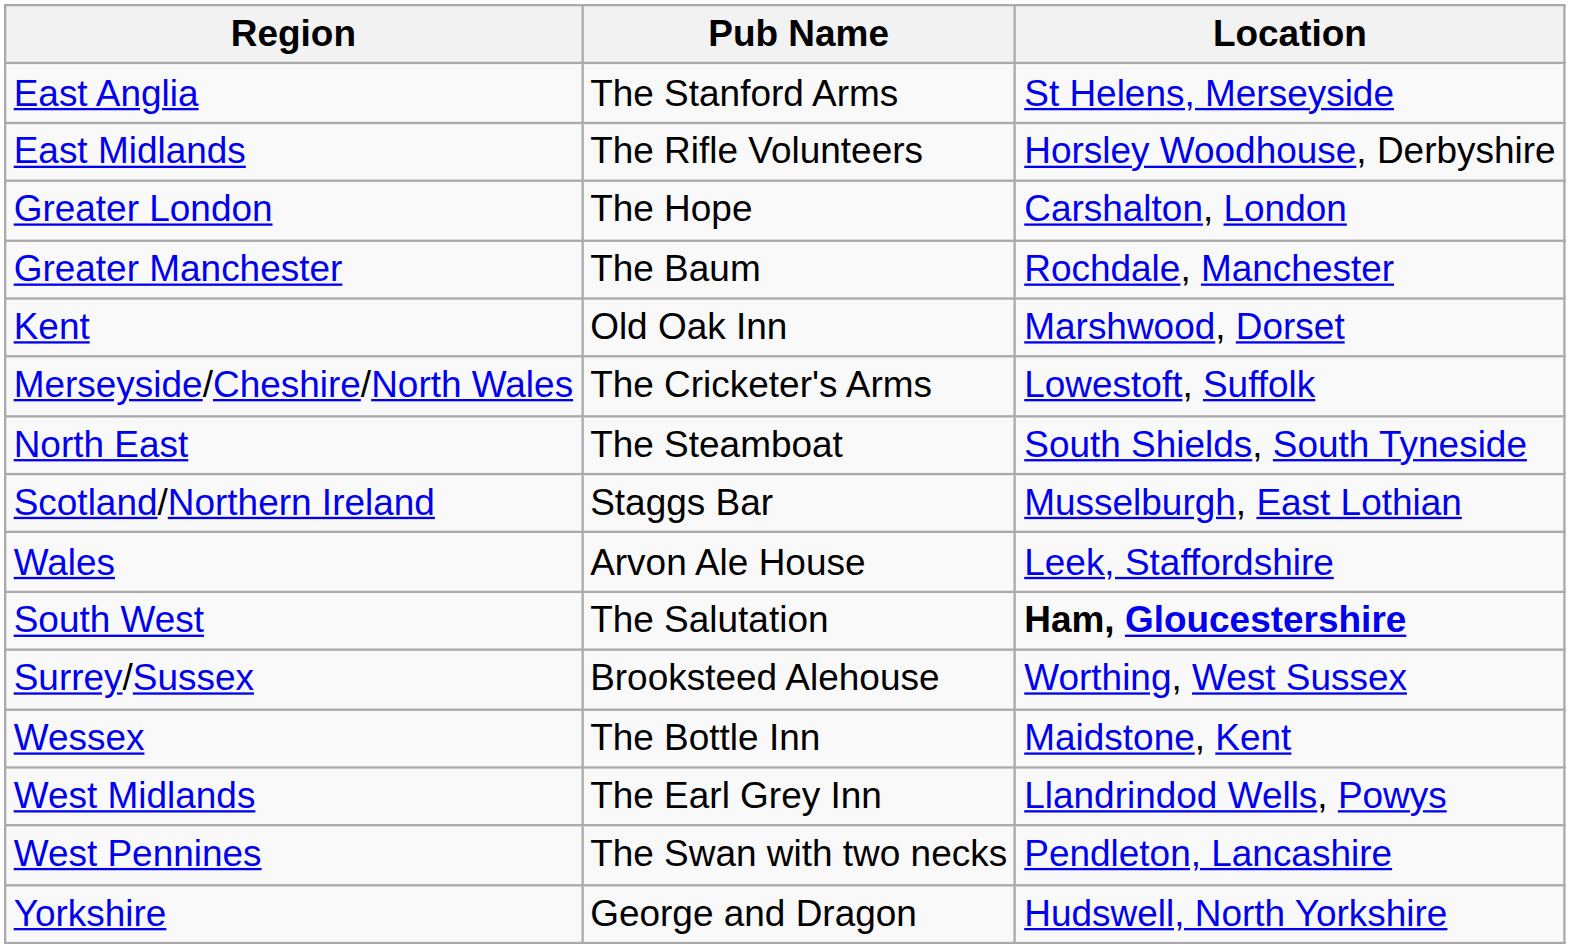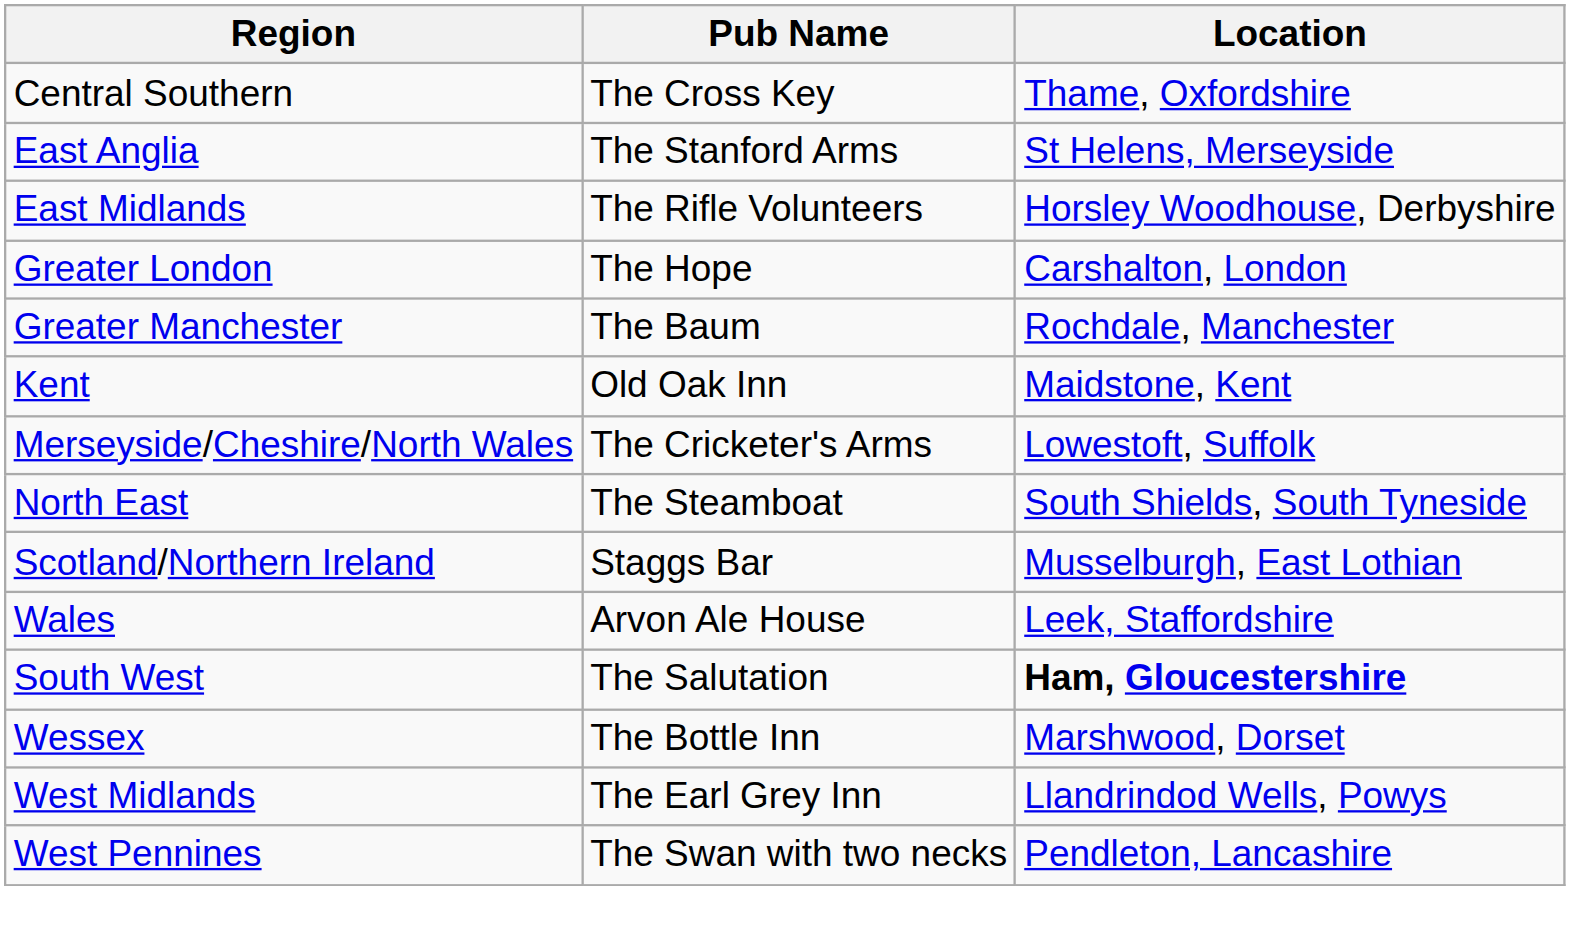+ row: Central Southern | The Cross Key | Thame, Oxfordshire
Kent | Location: Marshwood, Dorset -> Maidstone, Kent
- row: Surrey/Sussex | Brooksteed Alehouse | Worthing, West Sussex
Wessex | Location: Maidstone, Kent -> Marshwood, Dorset
- row: Yorkshire | George and Dragon | Hudswell, North Yorkshire
